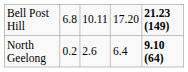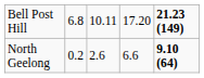North Geelong | column 4: 6.4 -> 6.6
